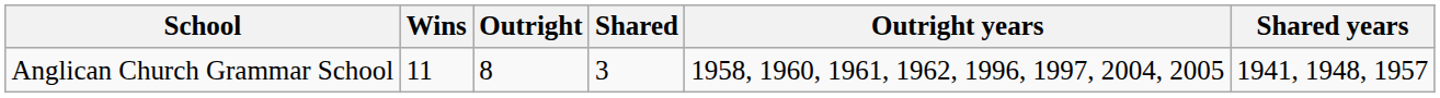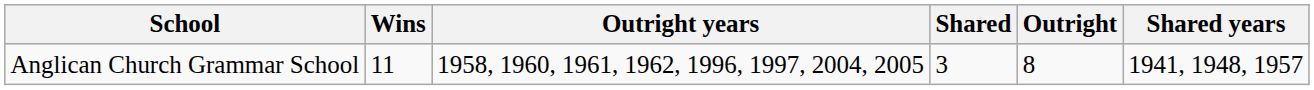columns swapped: Outright <-> Outright years
